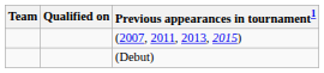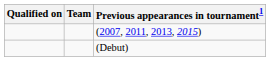columns swapped: Team <-> Qualified on
